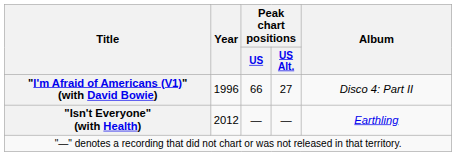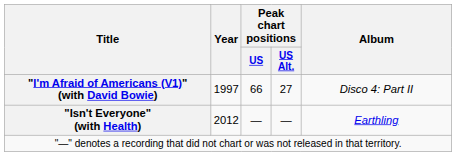"I'm Afraid of Americans (V1)" (with David Bowie) | Year: 1996 -> 1997
